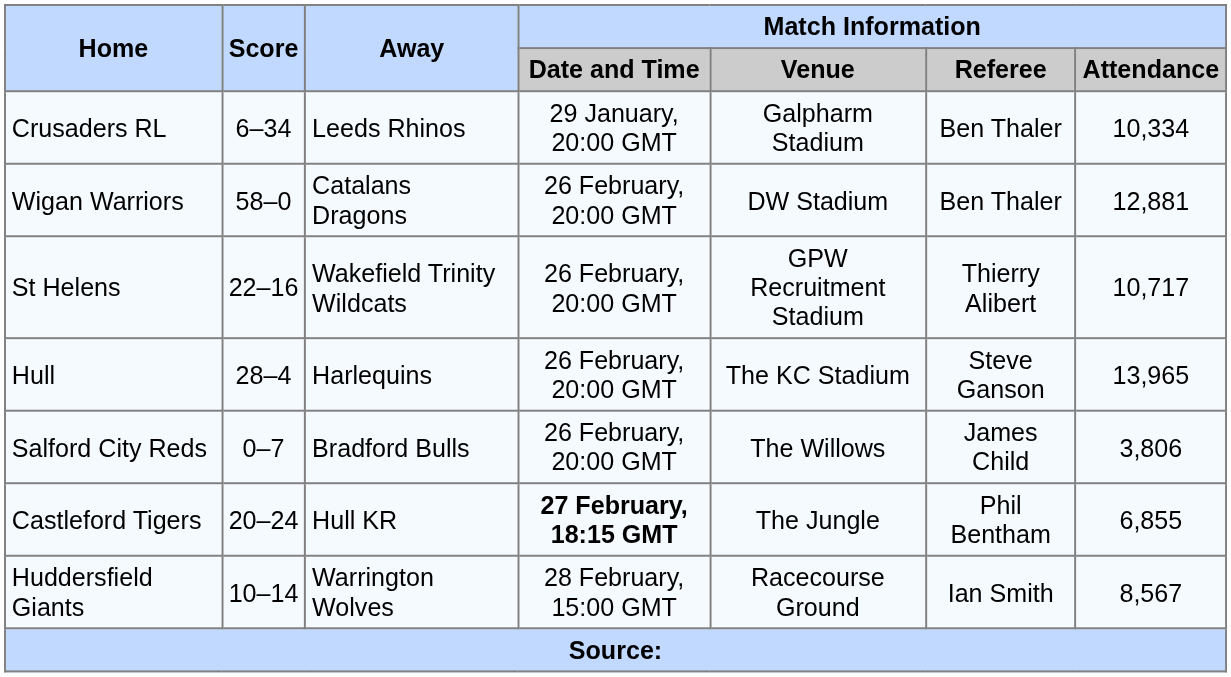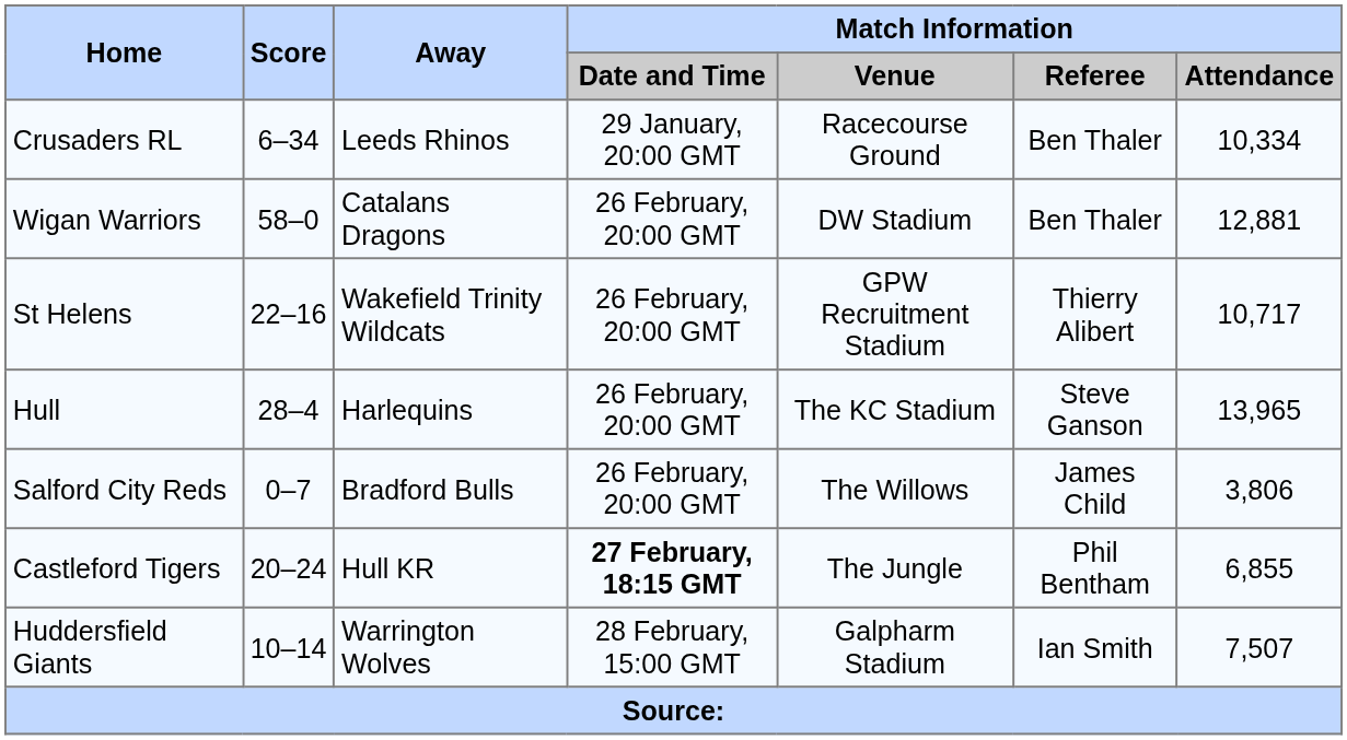Crusaders RL | Match Information / Venue: Galpharm Stadium -> Racecourse Ground
Huddersfield Giants | Match Information / Venue: Racecourse Ground -> Galpharm Stadium
Huddersfield Giants | Match Information / Attendance: 8,567 -> 7,507
